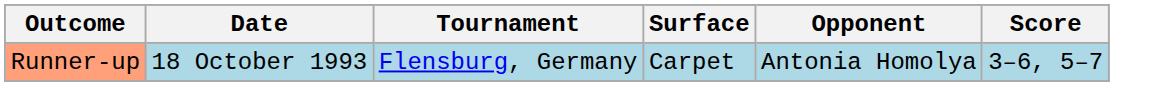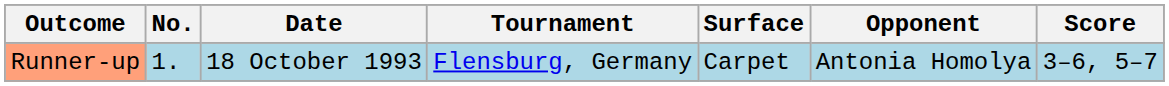+ column: No. | 1.
